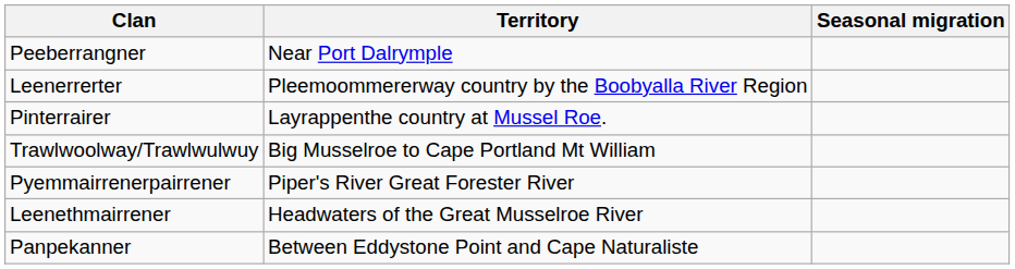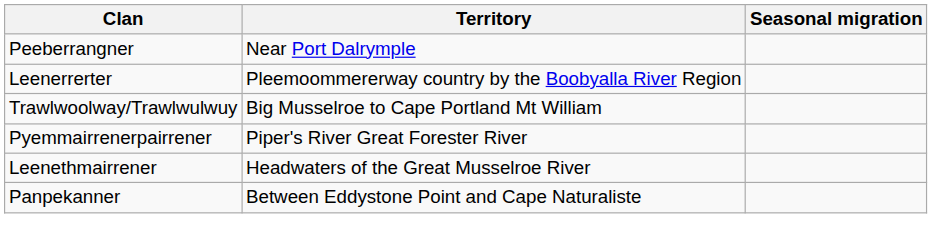- row: Pinterrairer | Layrappenthe country at Mussel Roe.
